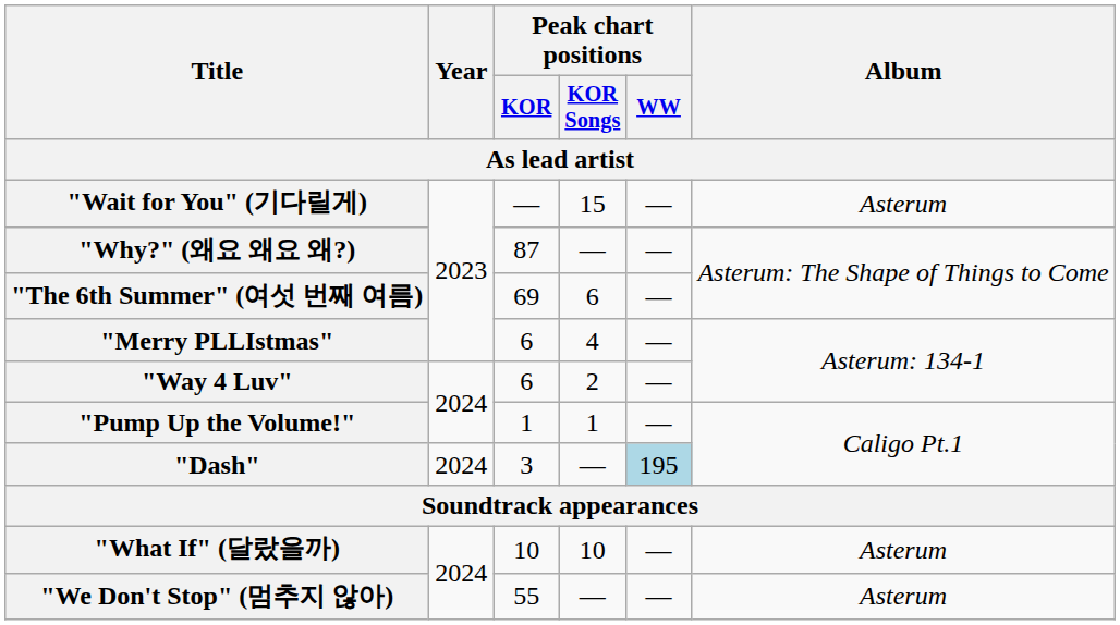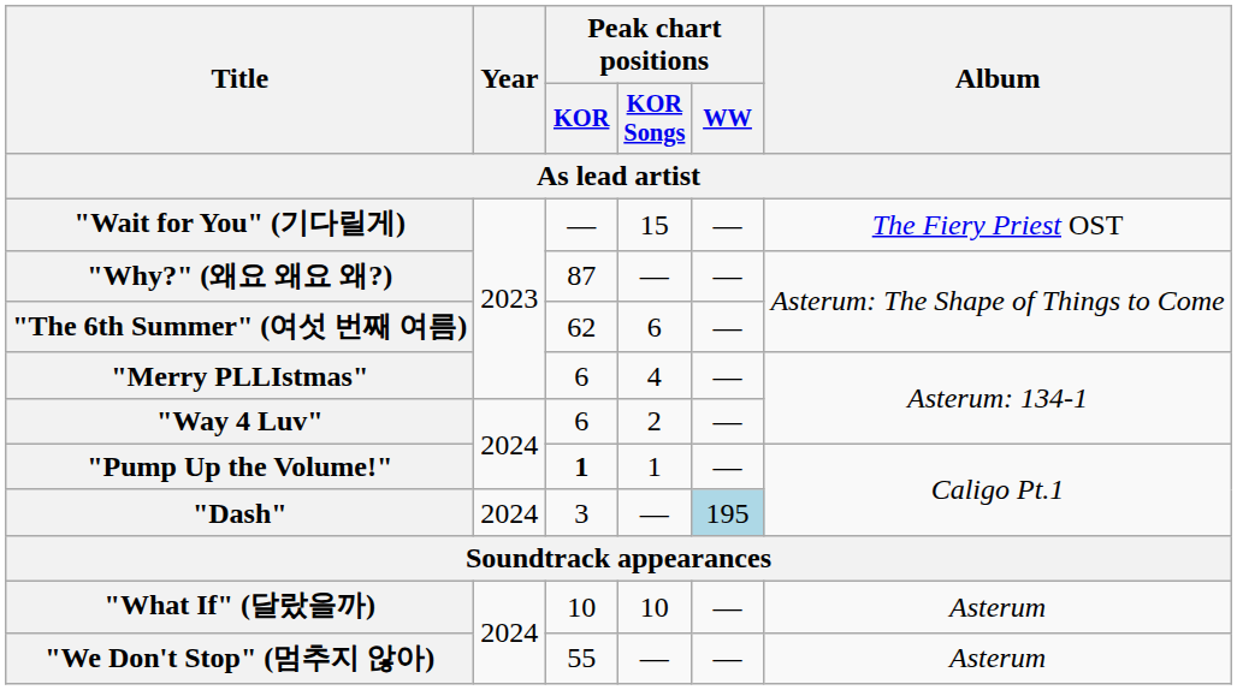"Wait for You" (기다릴게) | Album: Asterum -> The Fiery Priest OST
"The 6th Summer" (여섯 번째 여름) | Peak chart positions / KOR: 69 -> 62
"Pump Up the Volume!" | Peak chart positions / KOR: normal -> bold
